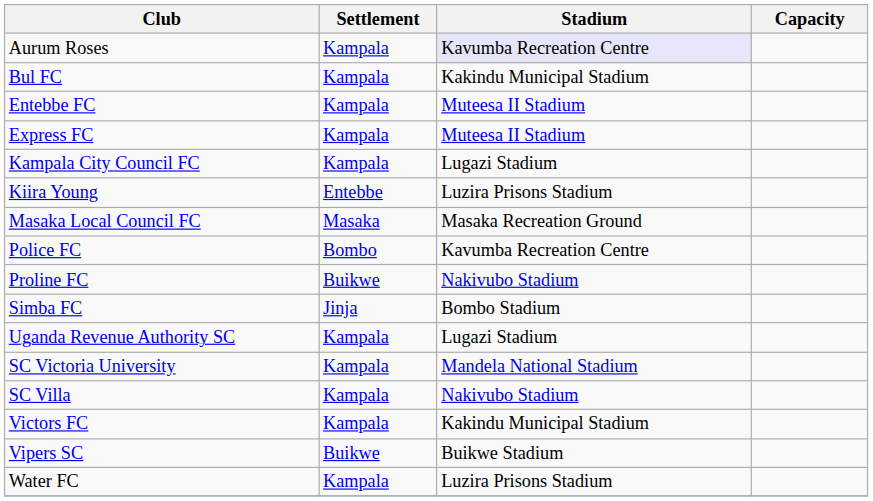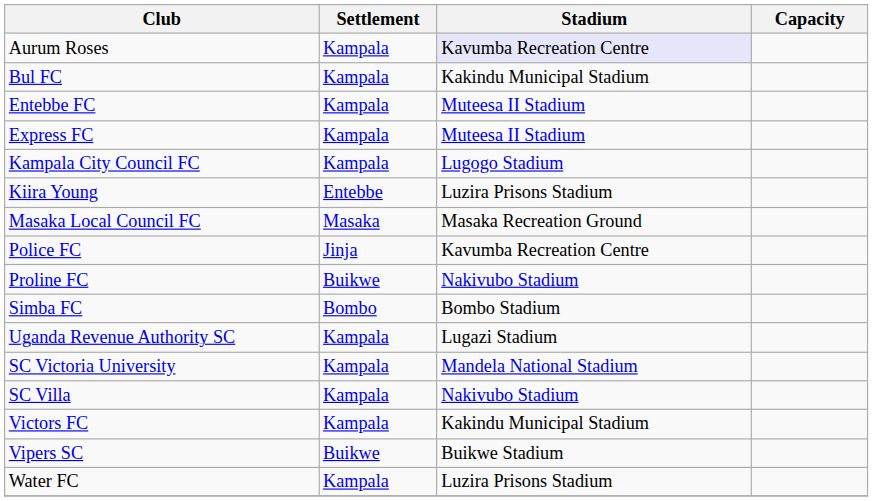Kampala City Council FC | Stadium: Lugazi Stadium -> Lugogo Stadium
Police FC | Settlement: Bombo -> Jinja
Simba FC | Settlement: Jinja -> Bombo
